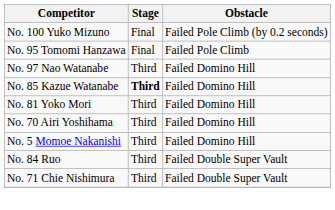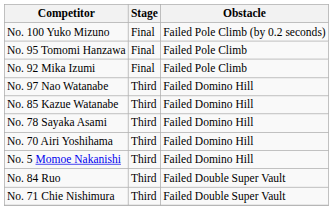+ row: No. 92 Mika Izumi | Final | Failed Pole Climb
No. 85 Kazue Watanabe | Stage: bold -> normal
- row: No. 81 Yoko Mori | Third | Failed Domino Hill
+ row: No. 78 Sayaka Asami | Third | Failed Domino Hill
